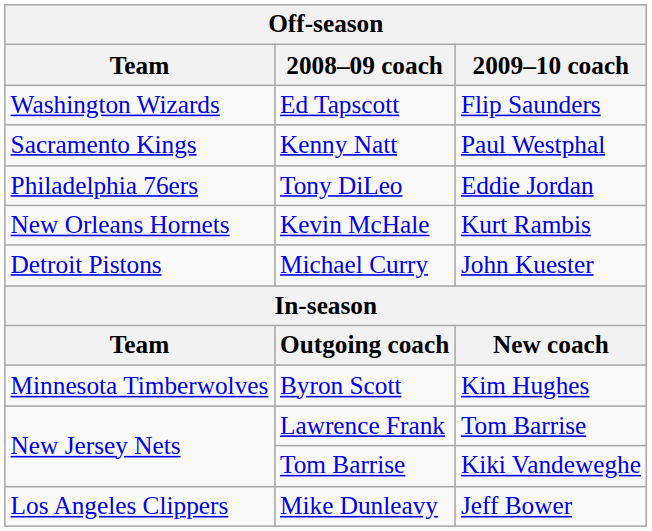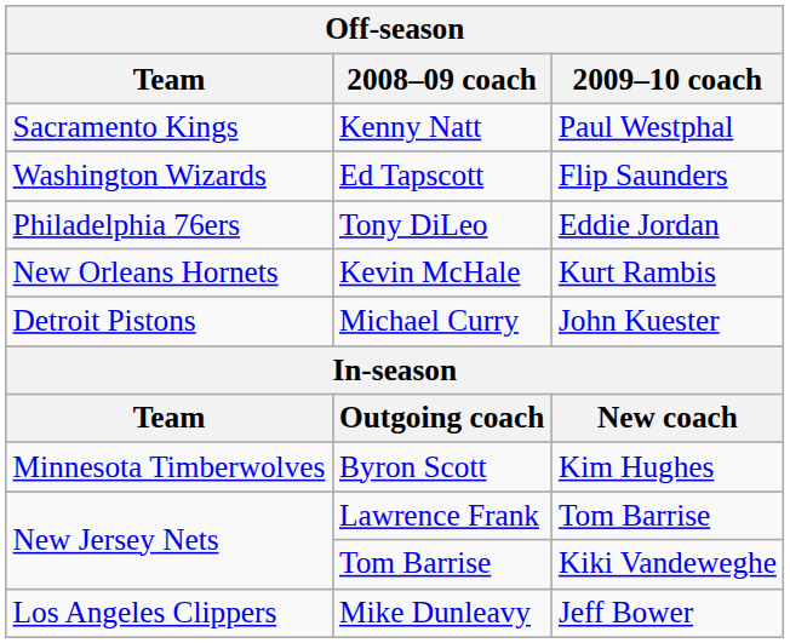rows swapped: Ed Tapscott <-> Kenny Natt
